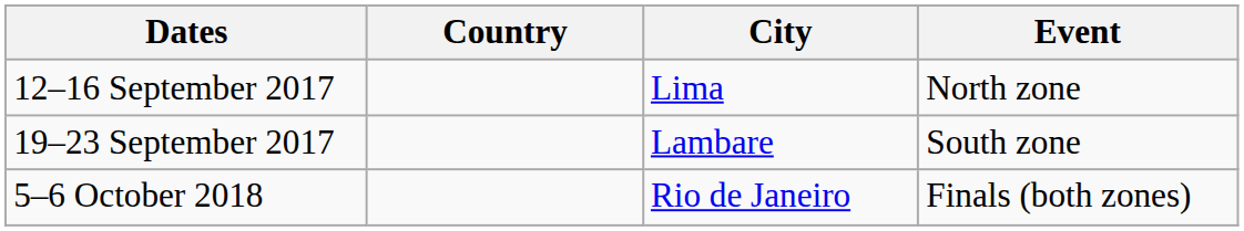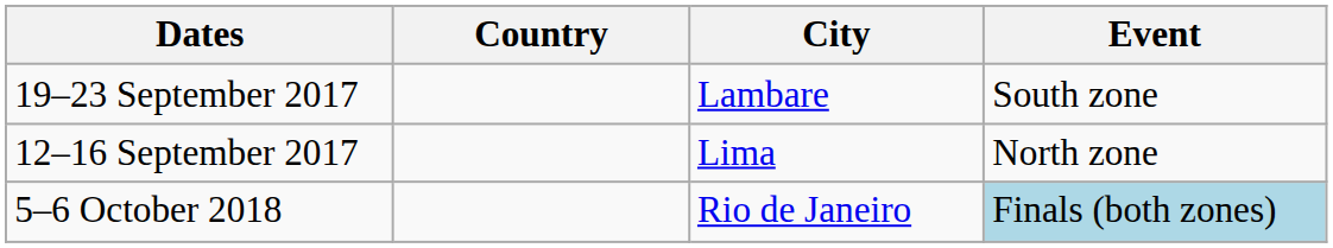rows swapped: 12–16 September 2017 <-> 19–23 September 2017
5–6 October 2018 | Event: no background -> lightblue background
